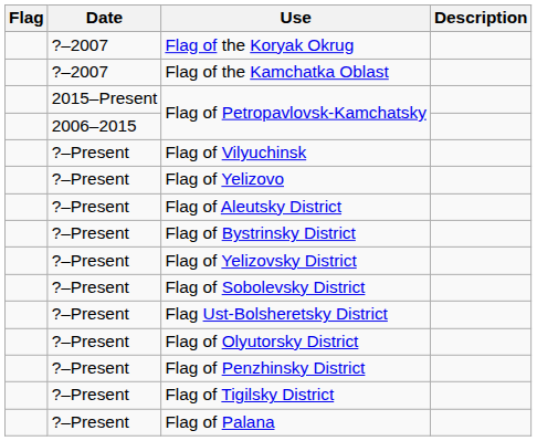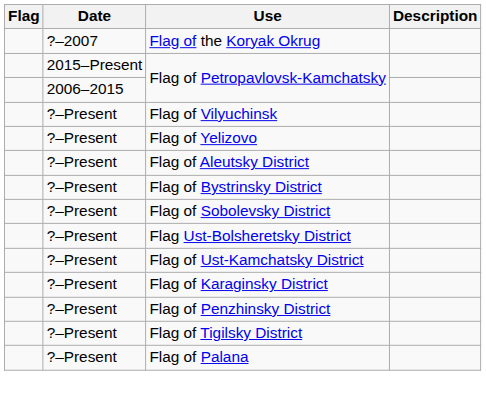- row: ?–2007 | Flag of the Kamchatka Oblast
- row: ?–Present | Flag of Yelizovsky District
+ row: ?–Present | Flag of Ust-Kamchatsky District
+ row: ?–Present | Flag of Karaginsky District
- row: ?–Present | Flag of Olyutorsky District
